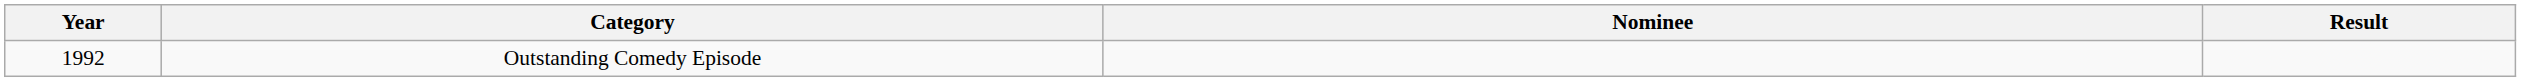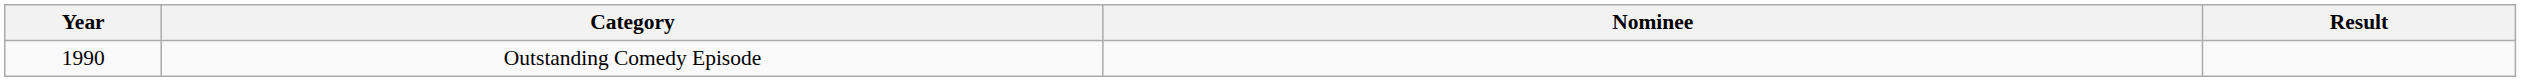Outstanding Comedy Episode | Year: 1992 -> 1990
